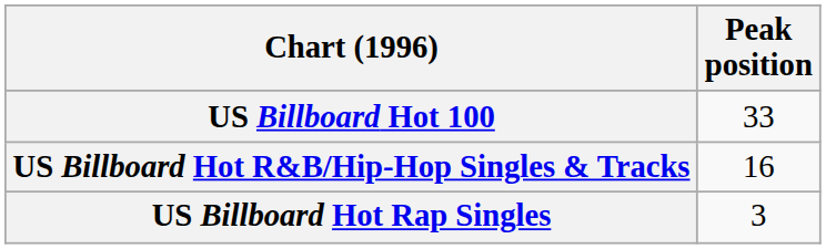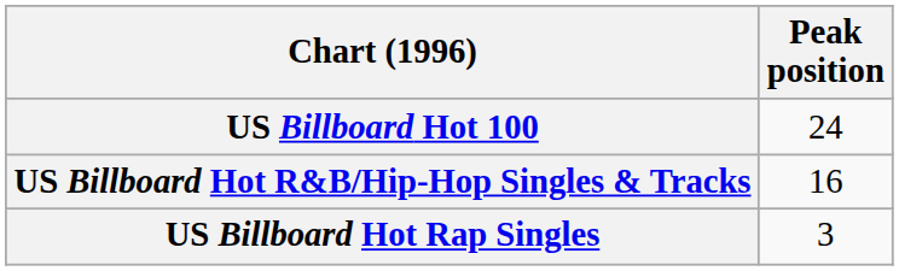US Billboard Hot 100 | Peak position: 33 -> 24
